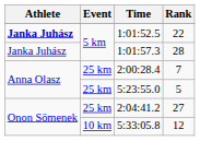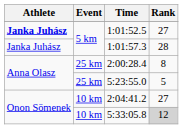1:01:52.5 | Rank: 22 -> 27
2:00:28.4 | Rank: 7 -> 8
2:04:41.2 | Event: 25 km -> 10 km
5:33:05.8 | Rank: no background -> lightgrey background
